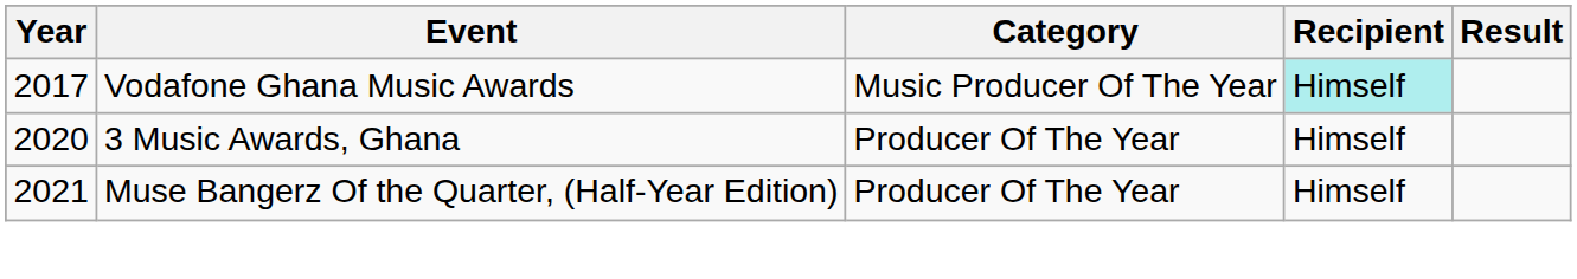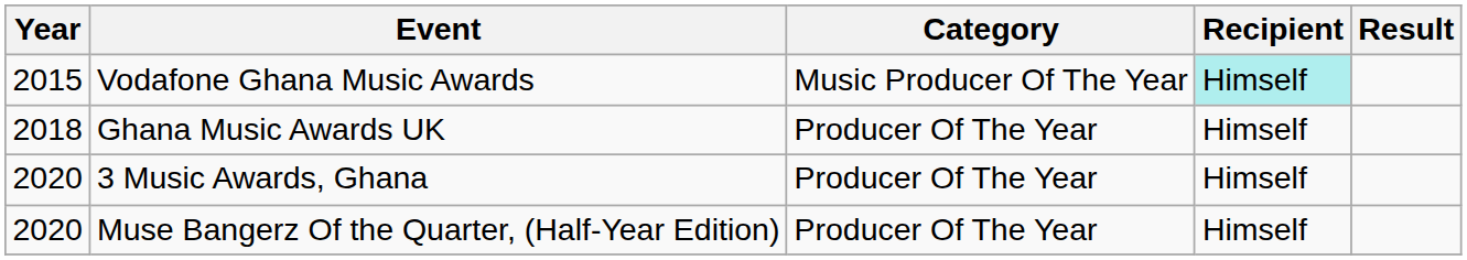Vodafone Ghana Music Awards | Year: 2017 -> 2015
+ row: 2018 | Ghana Music Awards UK | Producer Of The Year | Himself
Muse Bangerz Of the Quarter, (Half-Year Edition) | Year: 2021 -> 2020
